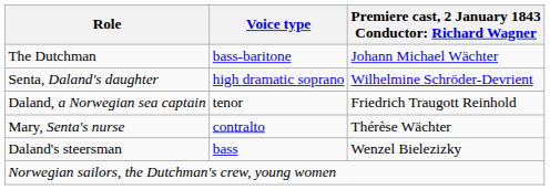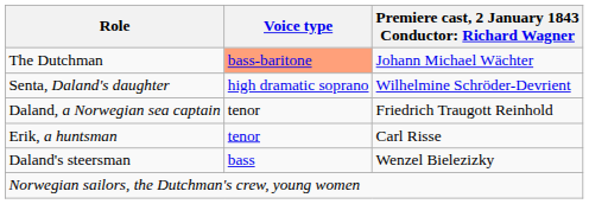The Dutchman | Voice type: no background -> lightsalmon background
+ row: Erik, a huntsman | tenor | Carl Risse
- row: Mary, Senta's nurse | contralto | Thérèse Wächter
